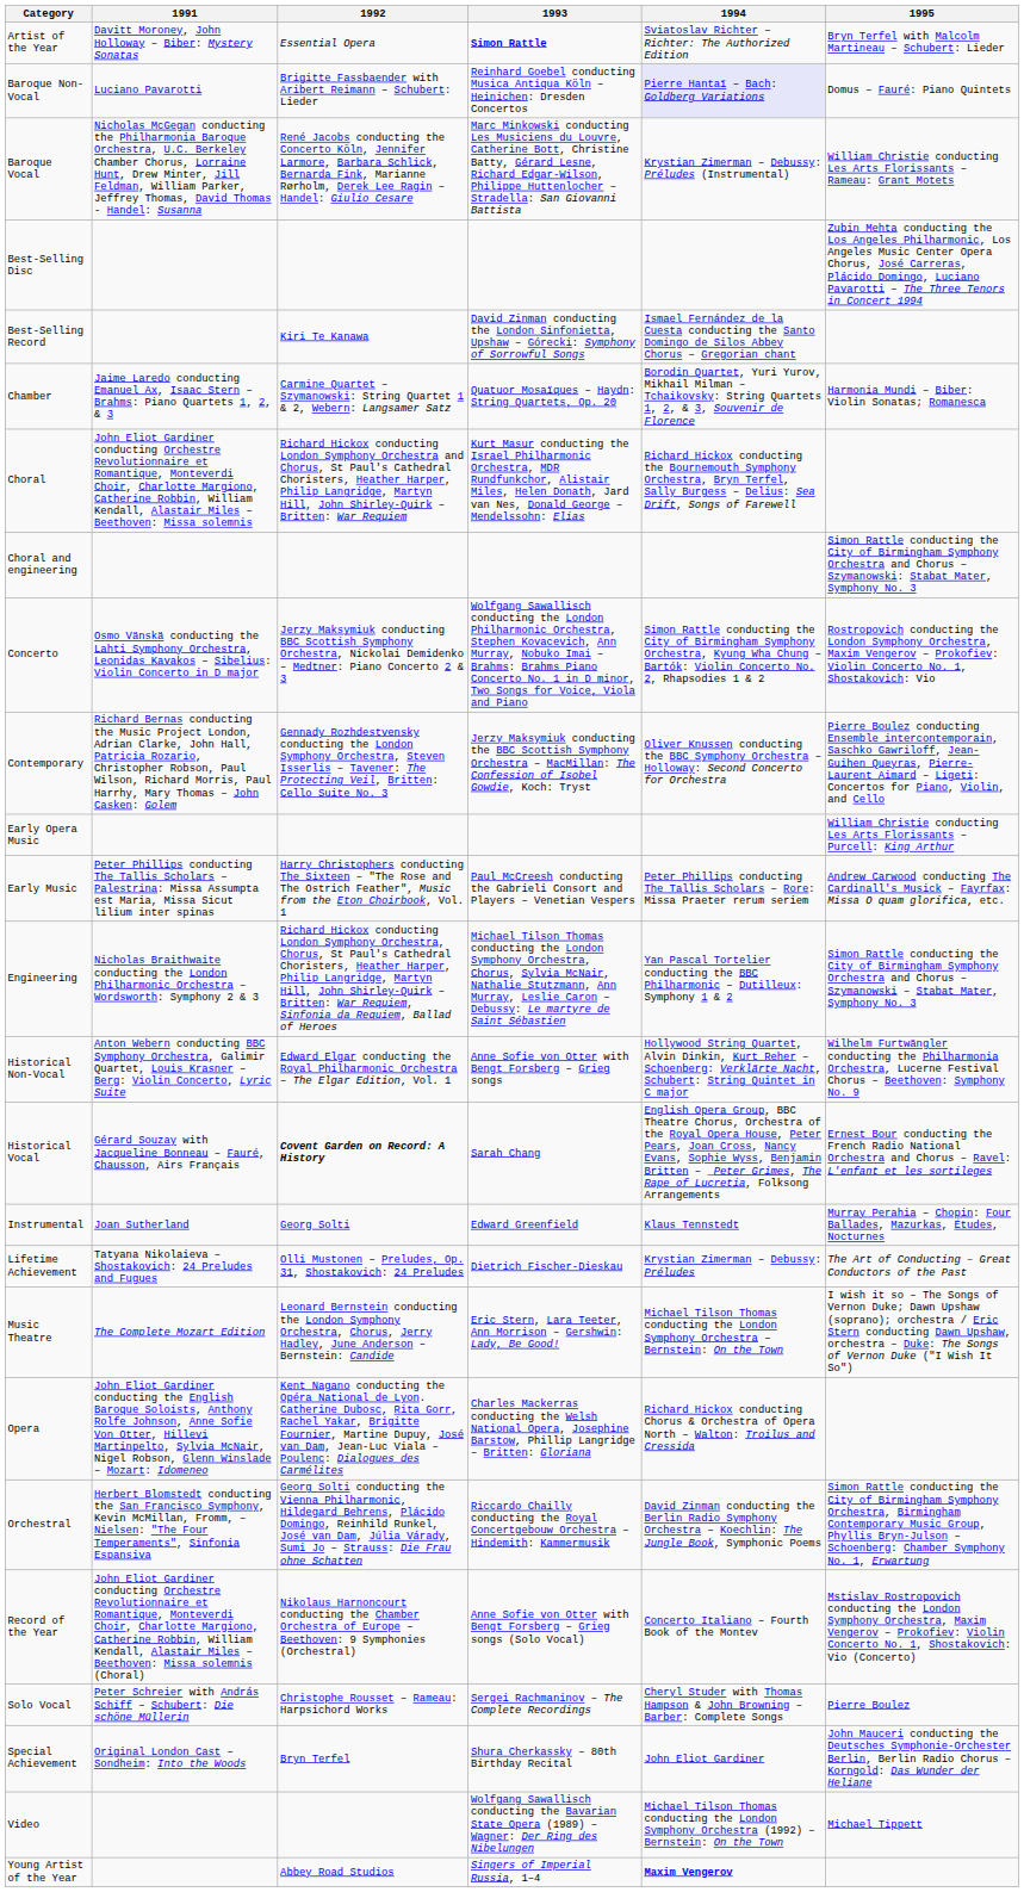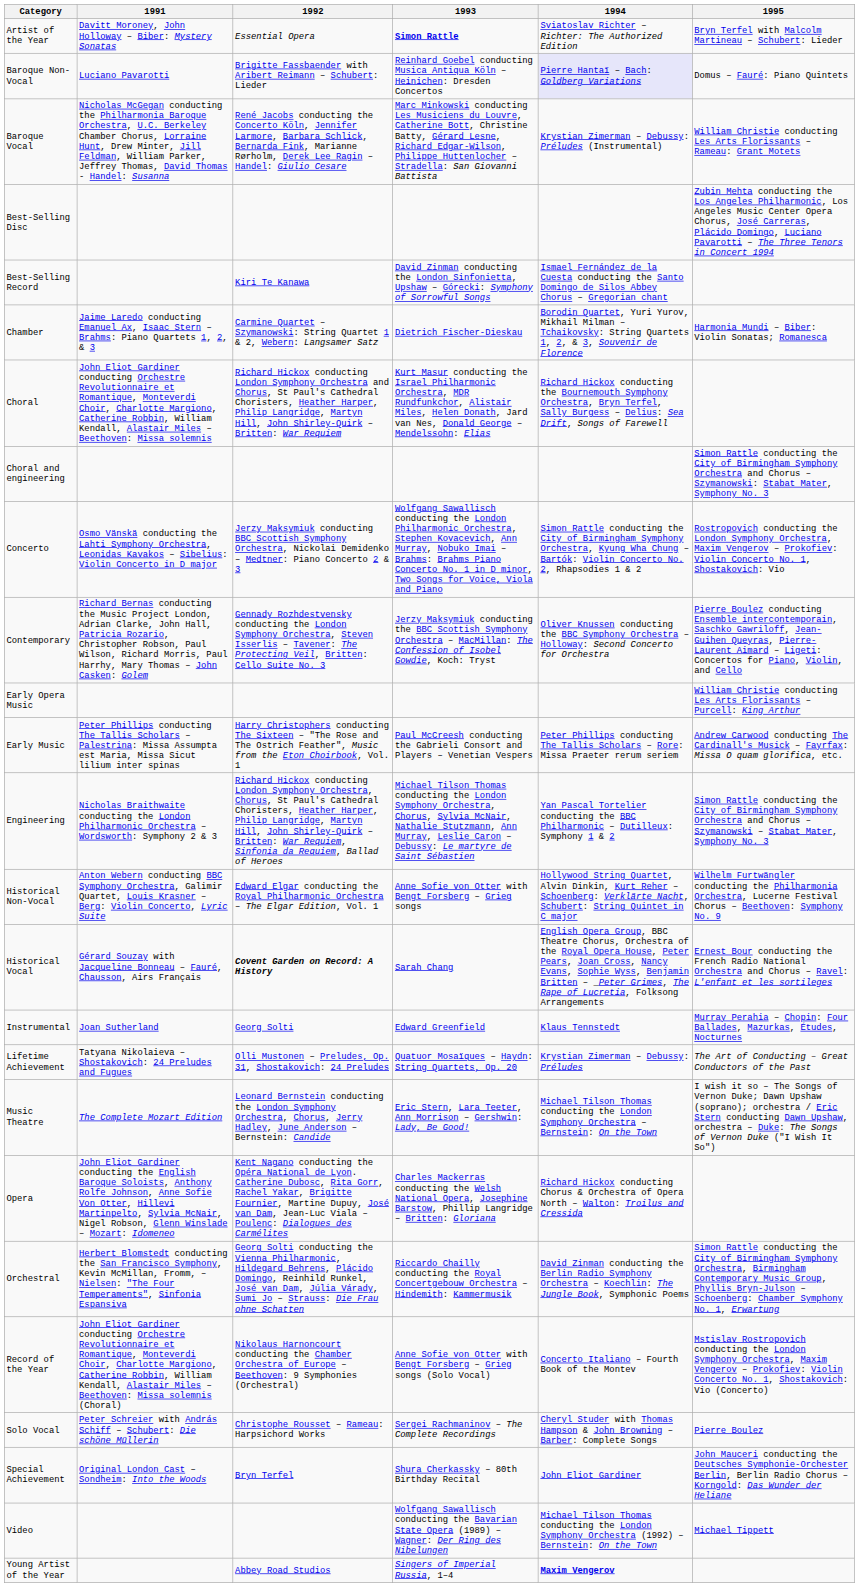Chamber | 1993: Quatuor Mosaïques – Haydn: String Quartets, Op. 20 -> Dietrich Fischer-Dieskau
Lifetime Achievement | 1993: Dietrich Fischer-Dieskau -> Quatuor Mosaïques – Haydn: String Quartets, Op. 20
